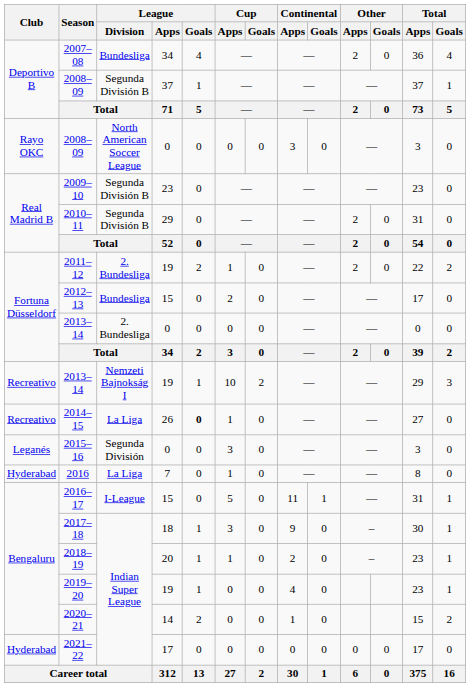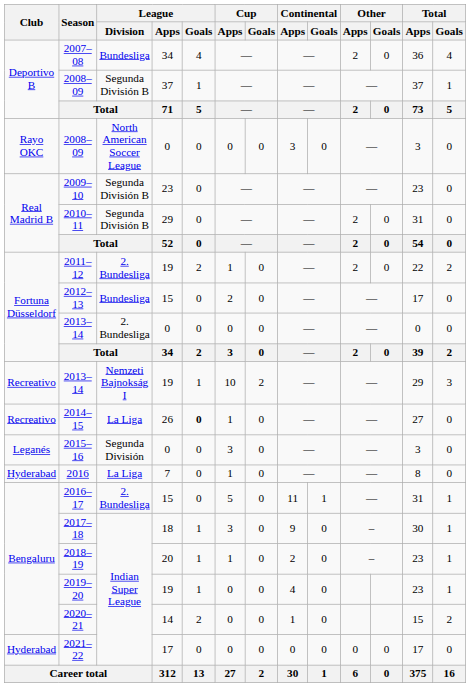2016–17 | League / Division: I-League -> 2. Bundesliga
